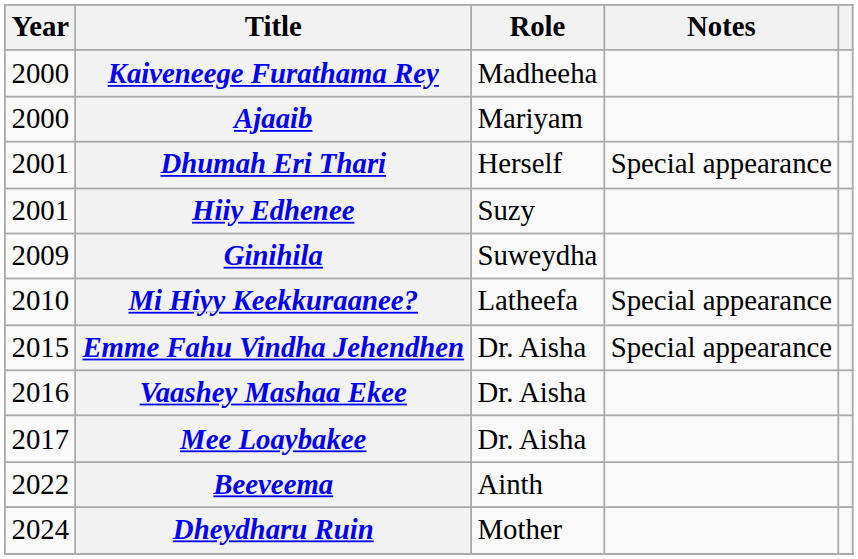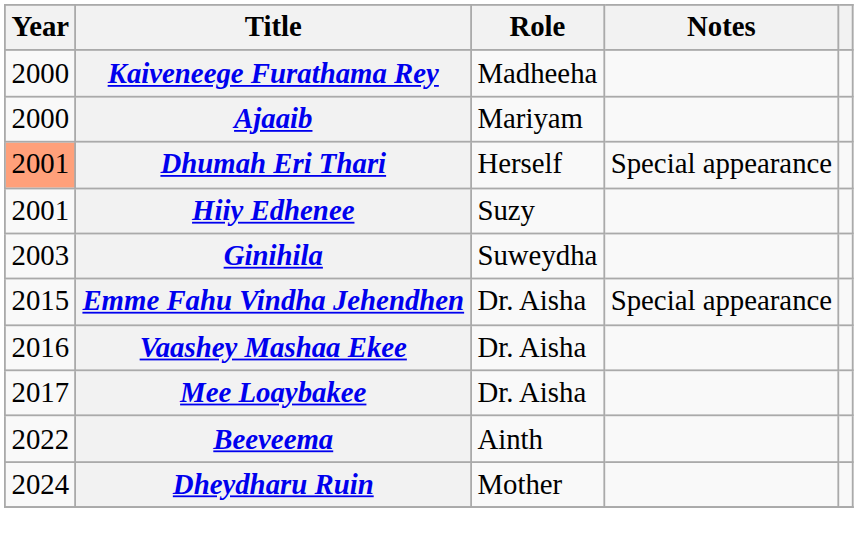Dhumah Eri Thari | Year: no background -> lightsalmon background
Ginihila | Year: 2009 -> 2003
- row: 2010 | Mi Hiyy Keekkuraanee? | Latheefa | Special appearance
